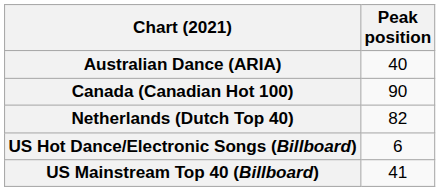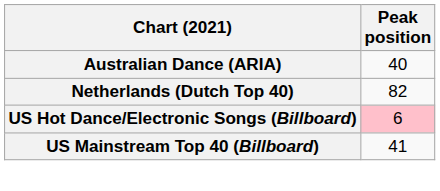- row: Canada (Canadian Hot 100) | 90
US Hot Dance/Electronic Songs (Billboard) | Peak position: no background -> pink background
